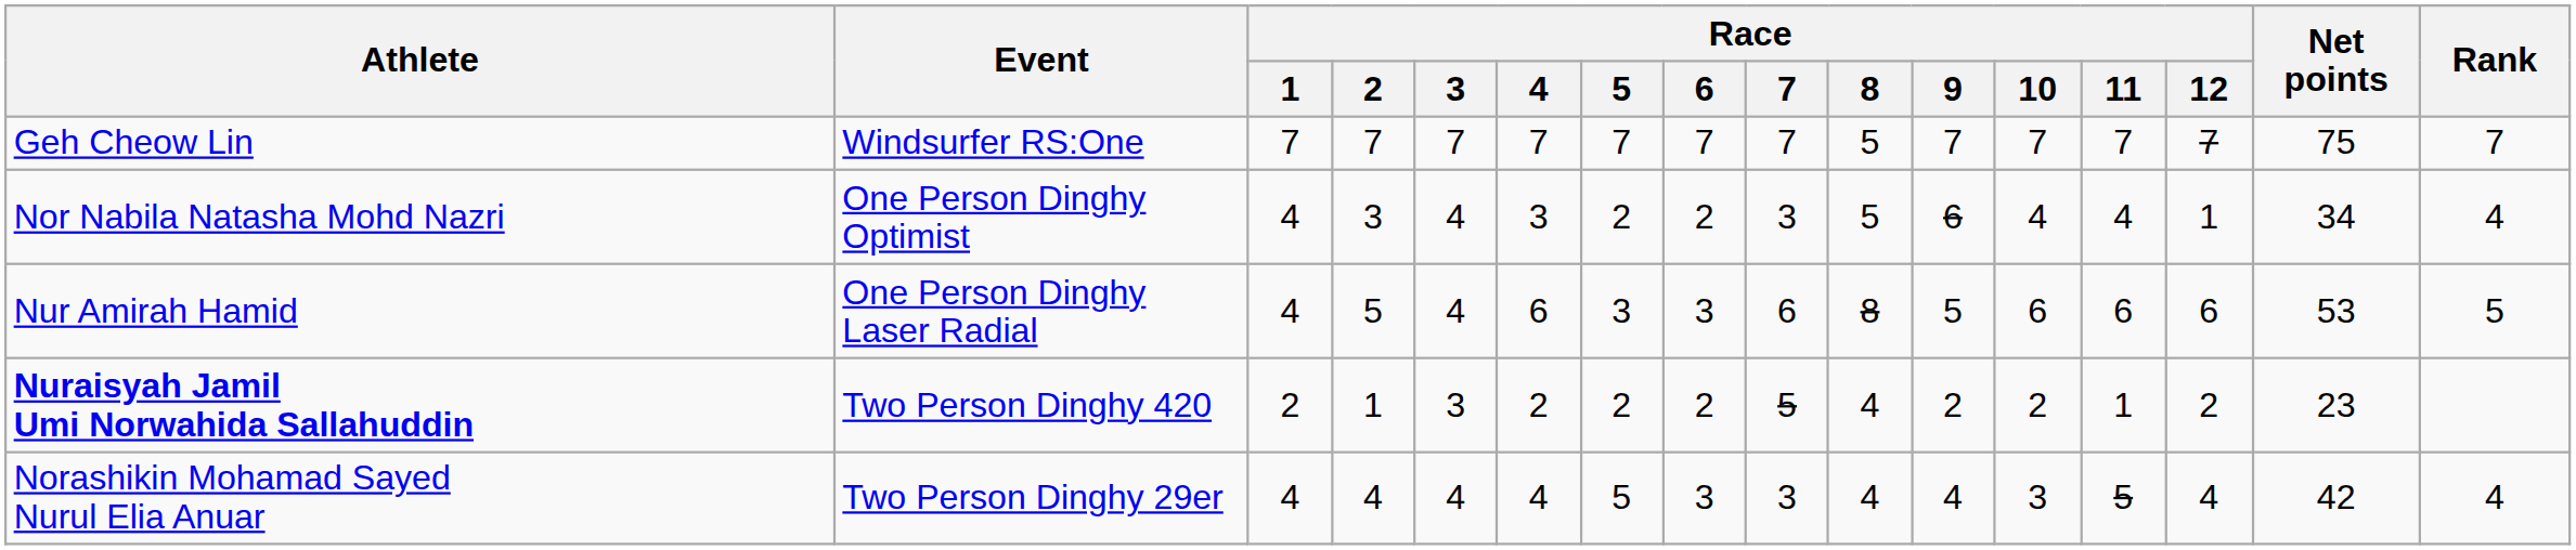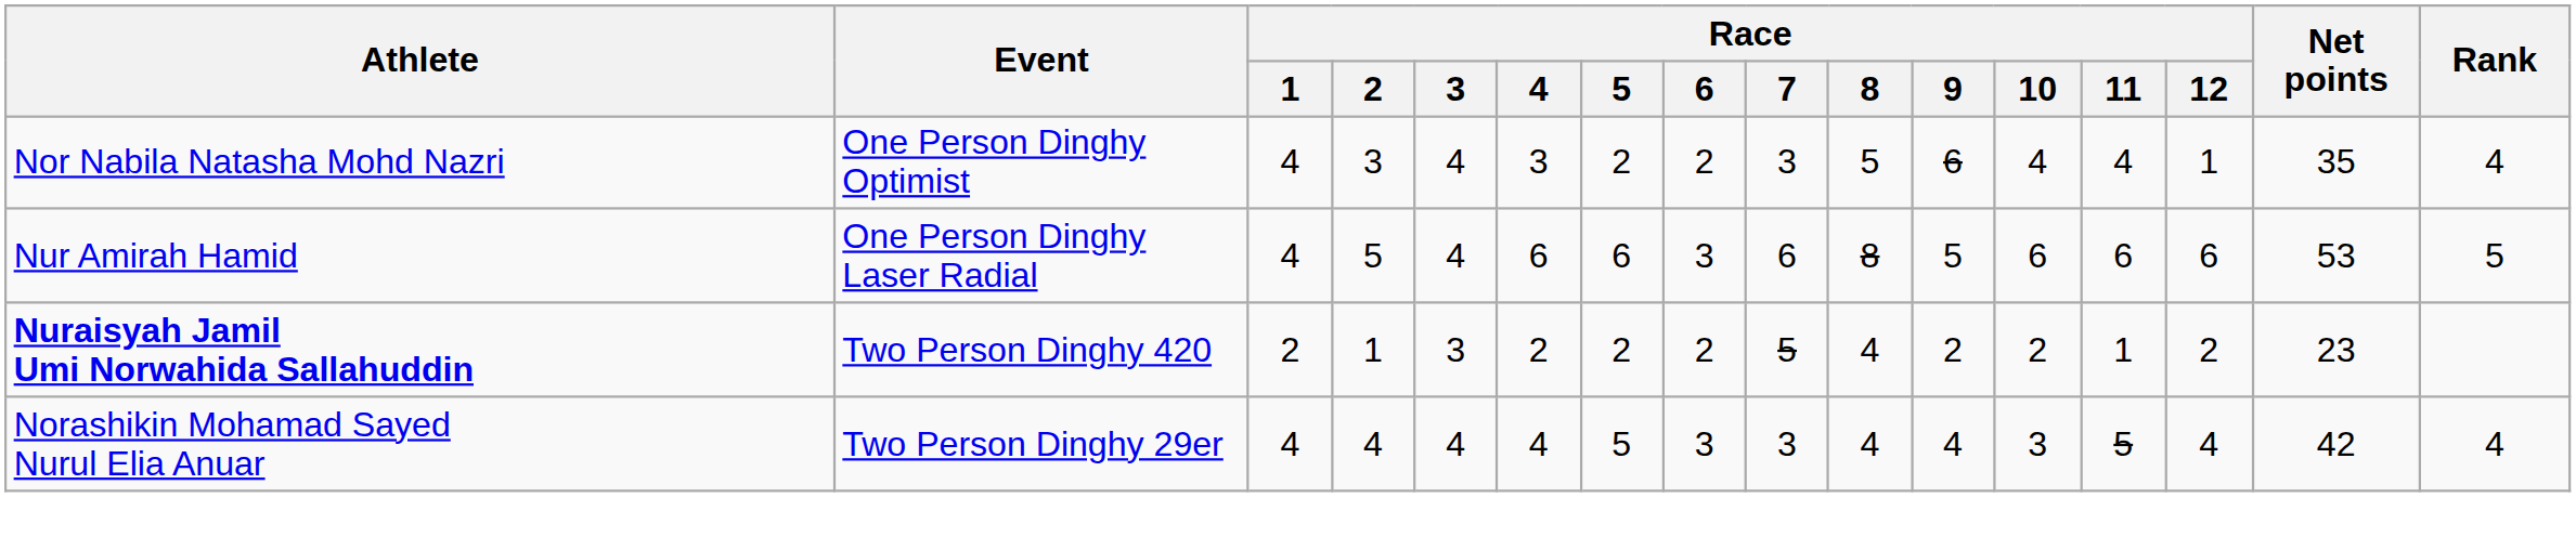- row: Geh Cheow Lin | Windsurfer RS:One | 7 | 7 | 7 | 7 | 7 | 7 | 7 | 5 | 7 | 7 | 7 | 7 | 75 | 7
Nor Nabila Natasha Mohd Nazri | Net points: 34 -> 35
Nur Amirah Hamid | Race / 5: 3 -> 6
